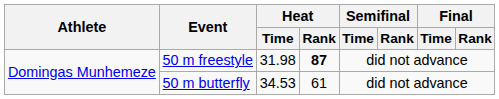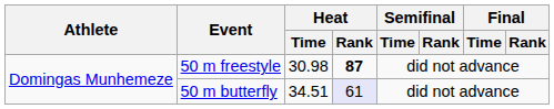50 m freestyle | Heat / Time: 31.98 -> 30.98
50 m butterfly | Heat / Time: 34.53 -> 34.51
50 m butterfly | Heat / Rank: no background -> lavender background
